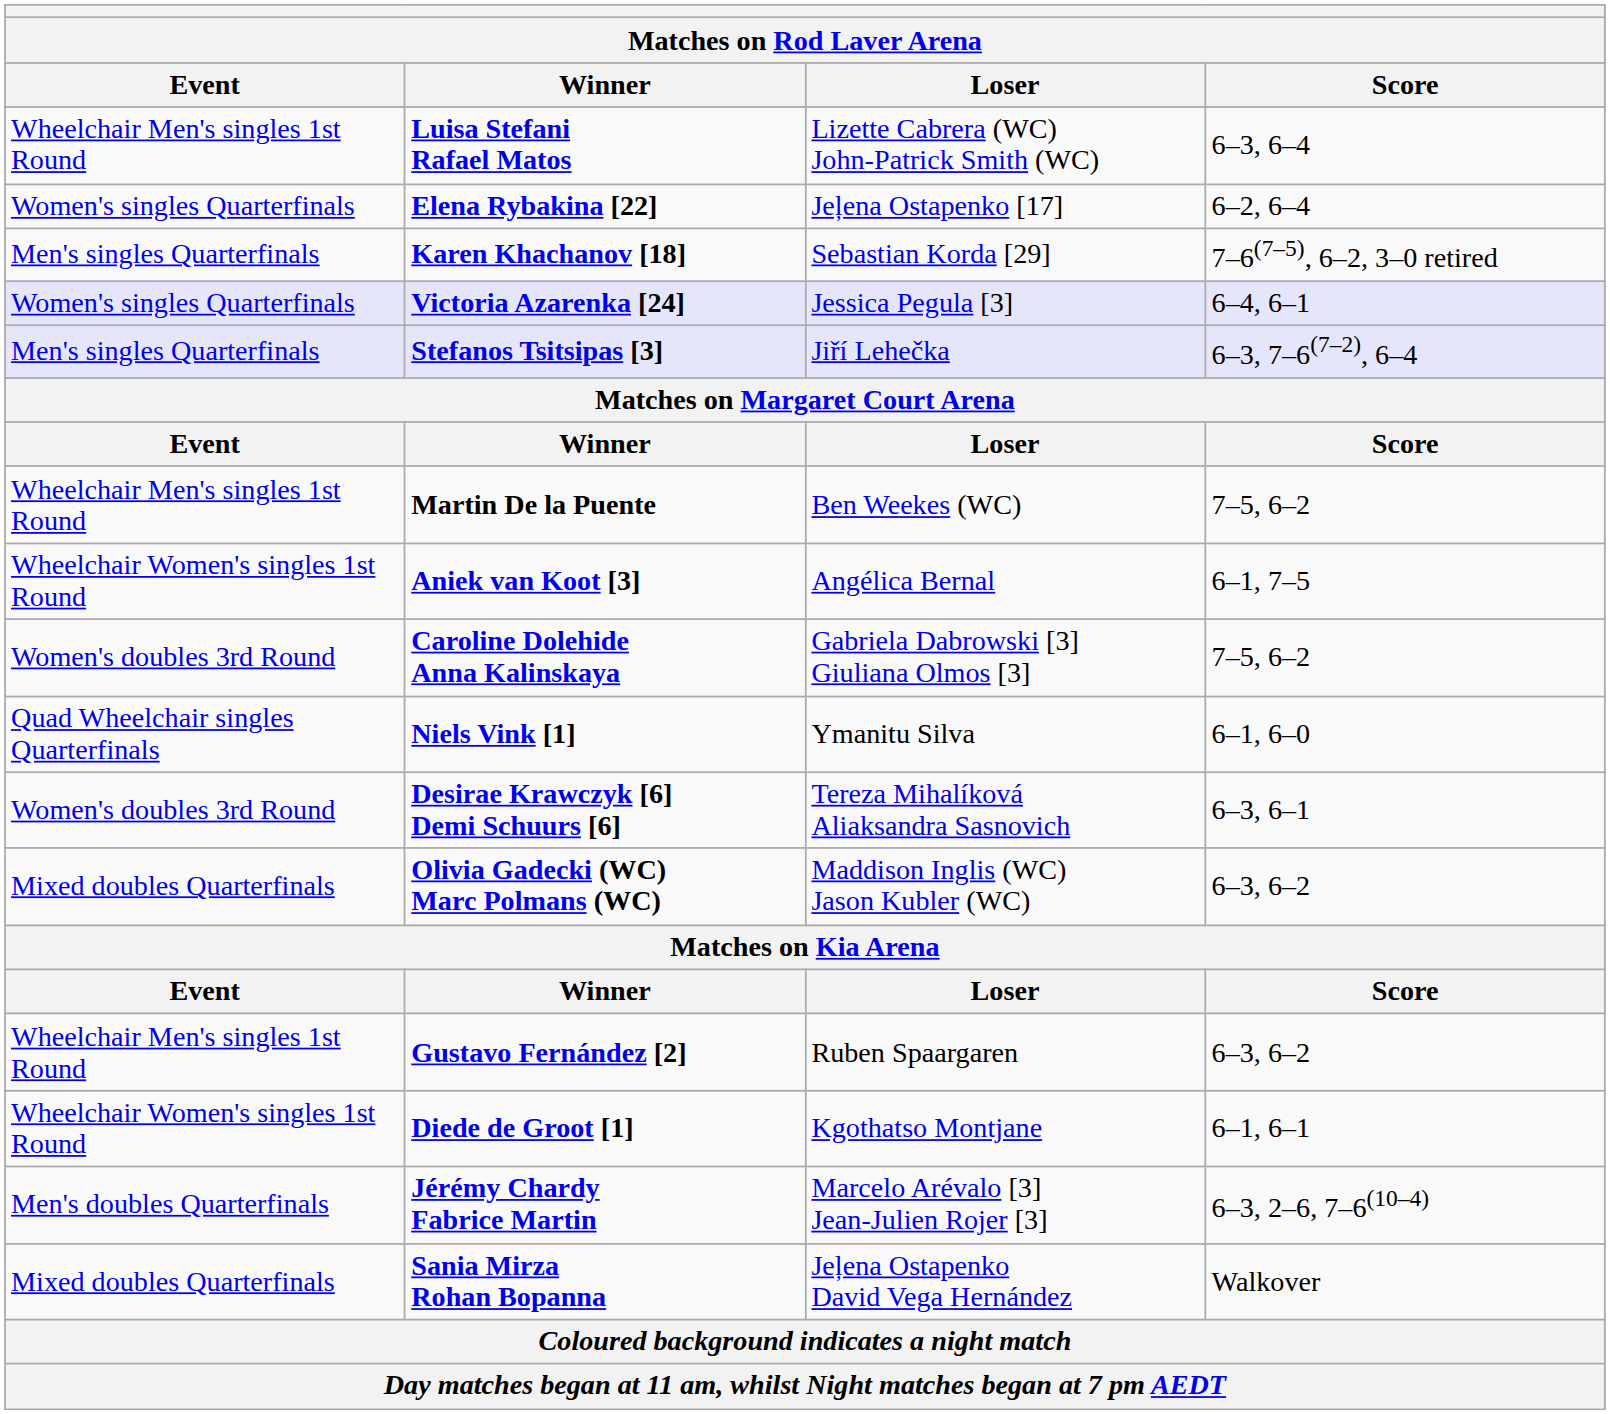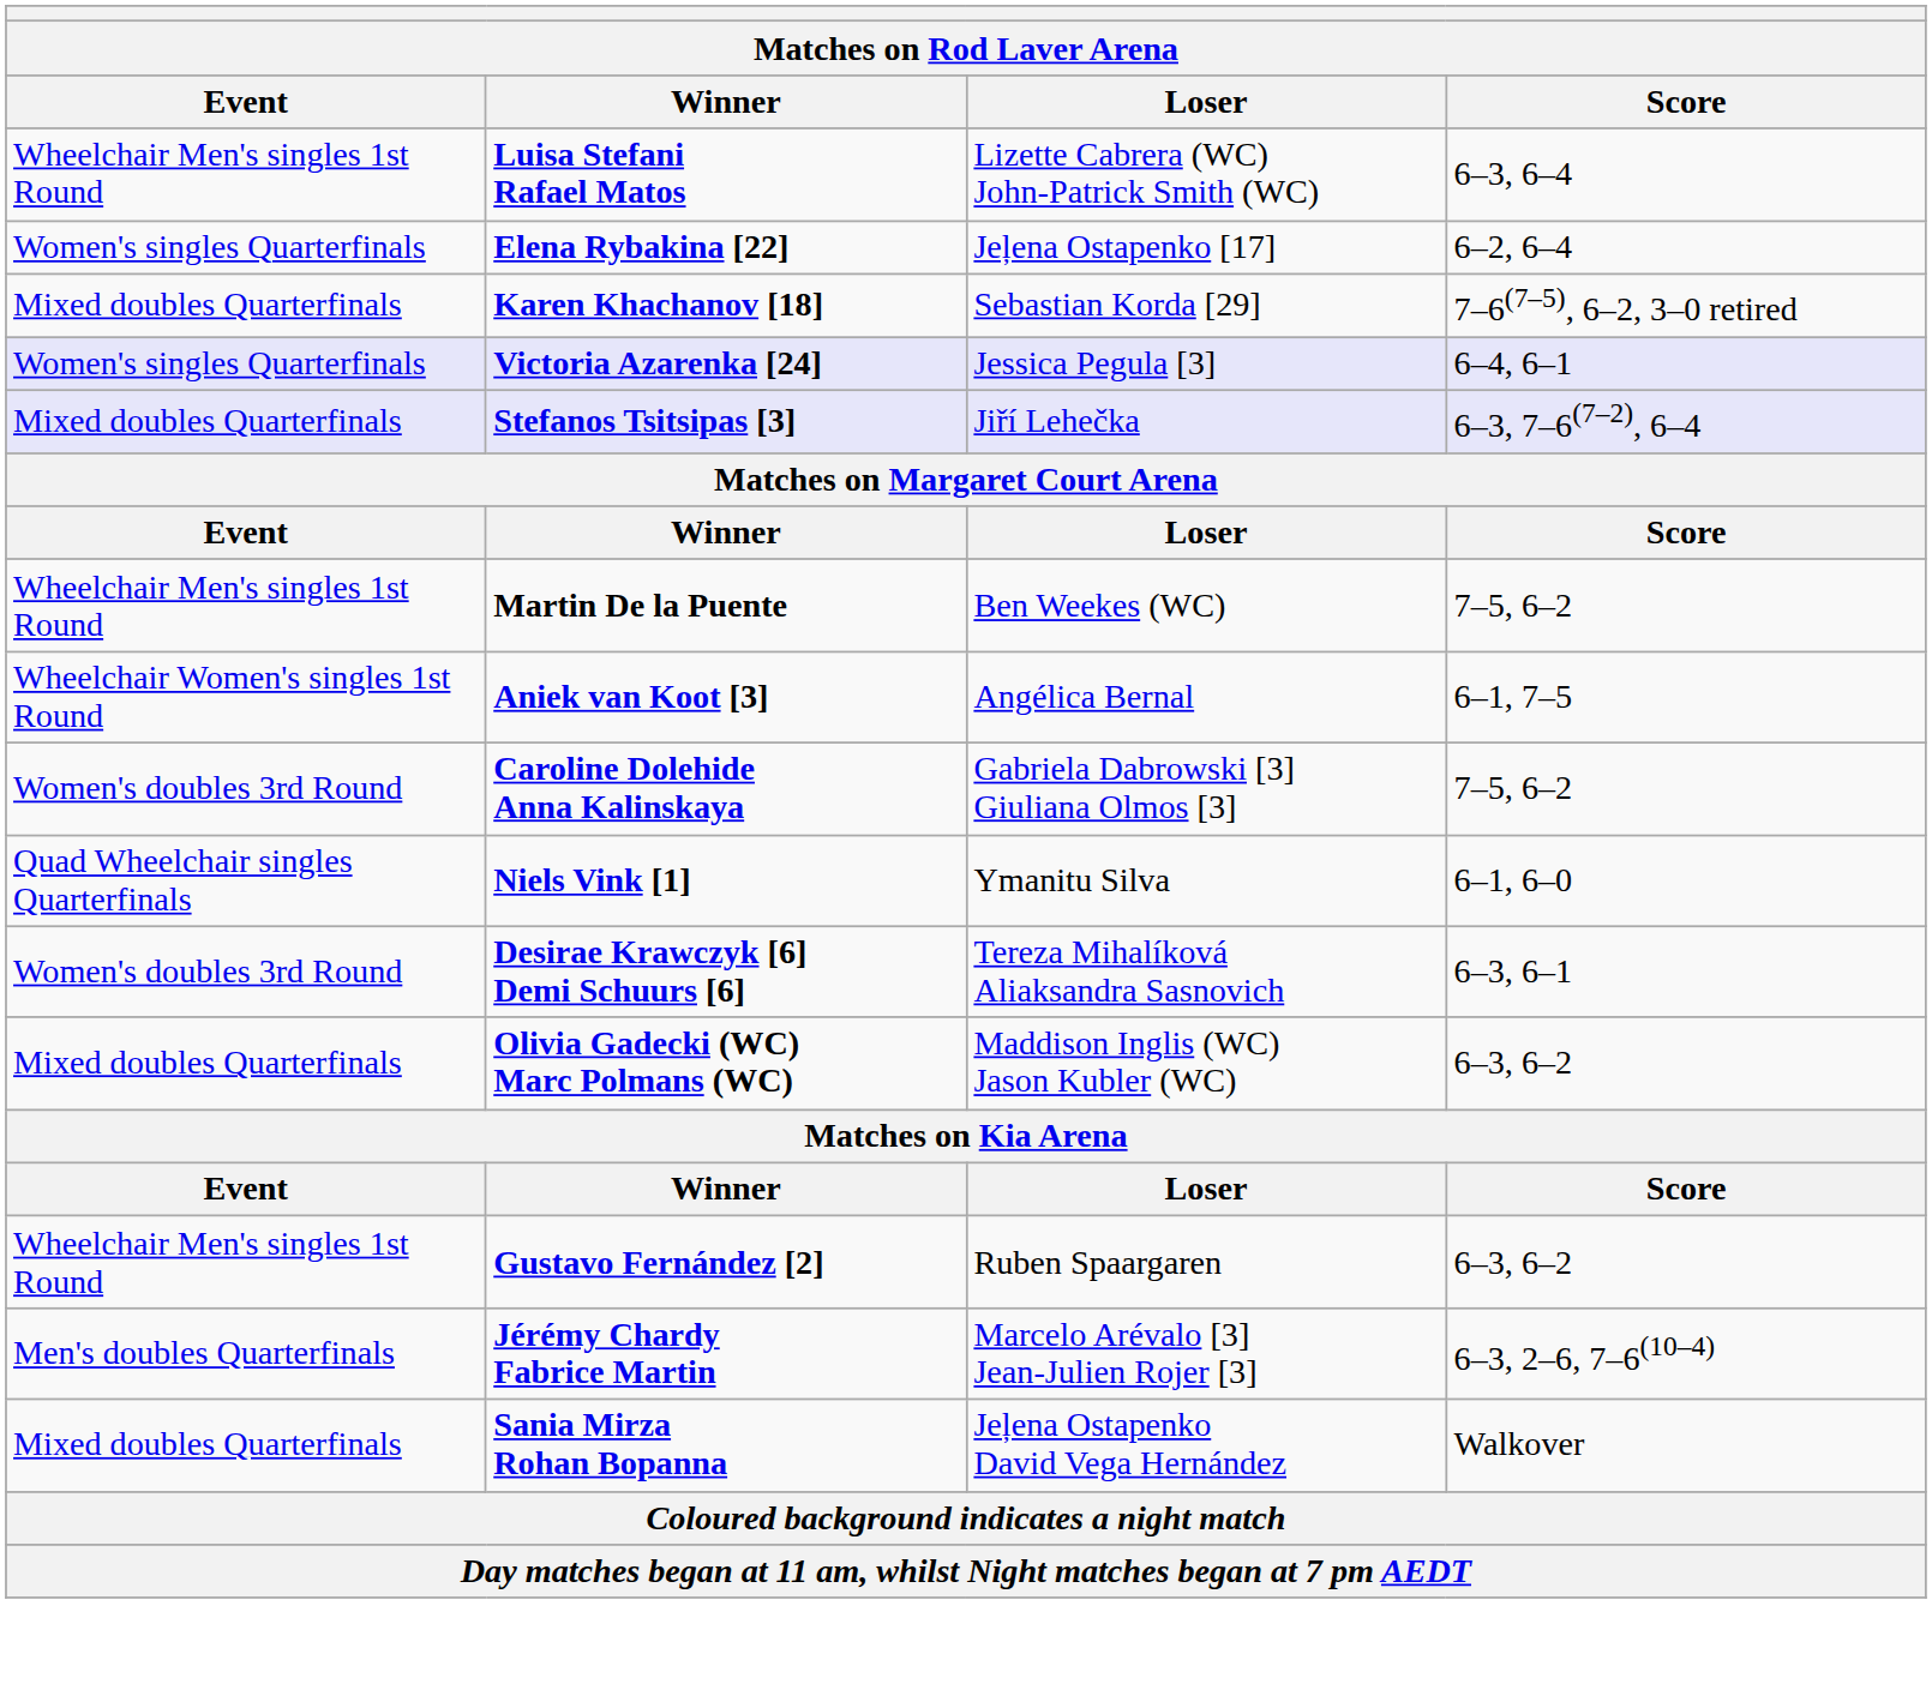Karen Khachanov [18] | Event: Men's singles Quarterfinals -> Mixed doubles Quarterfinals
Stefanos Tsitsipas [3] | Event: Men's singles Quarterfinals -> Mixed doubles Quarterfinals
- row: Wheelchair Women's singles 1st Round | Diede de Groot [1] | Kgothatso Montjane | 6–1, 6–1
